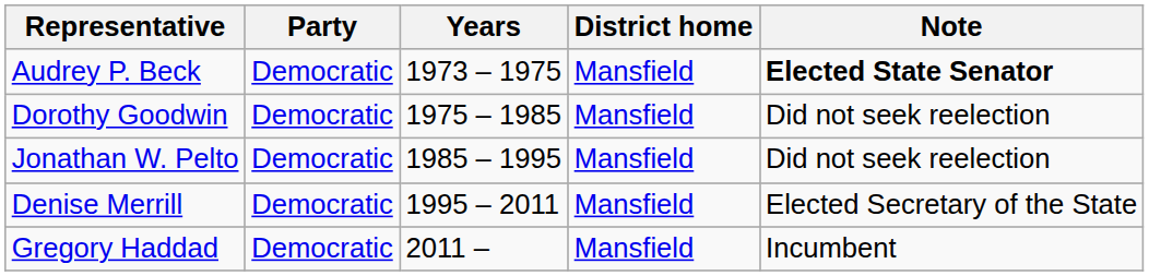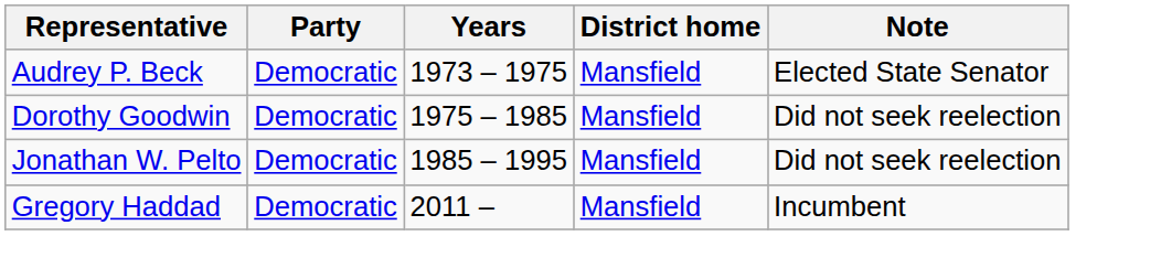Audrey P. Beck | Note: bold -> normal
- row: Denise Merrill | Democratic | 1995 – 2011 | Mansfield | Elected Secretary of the State
